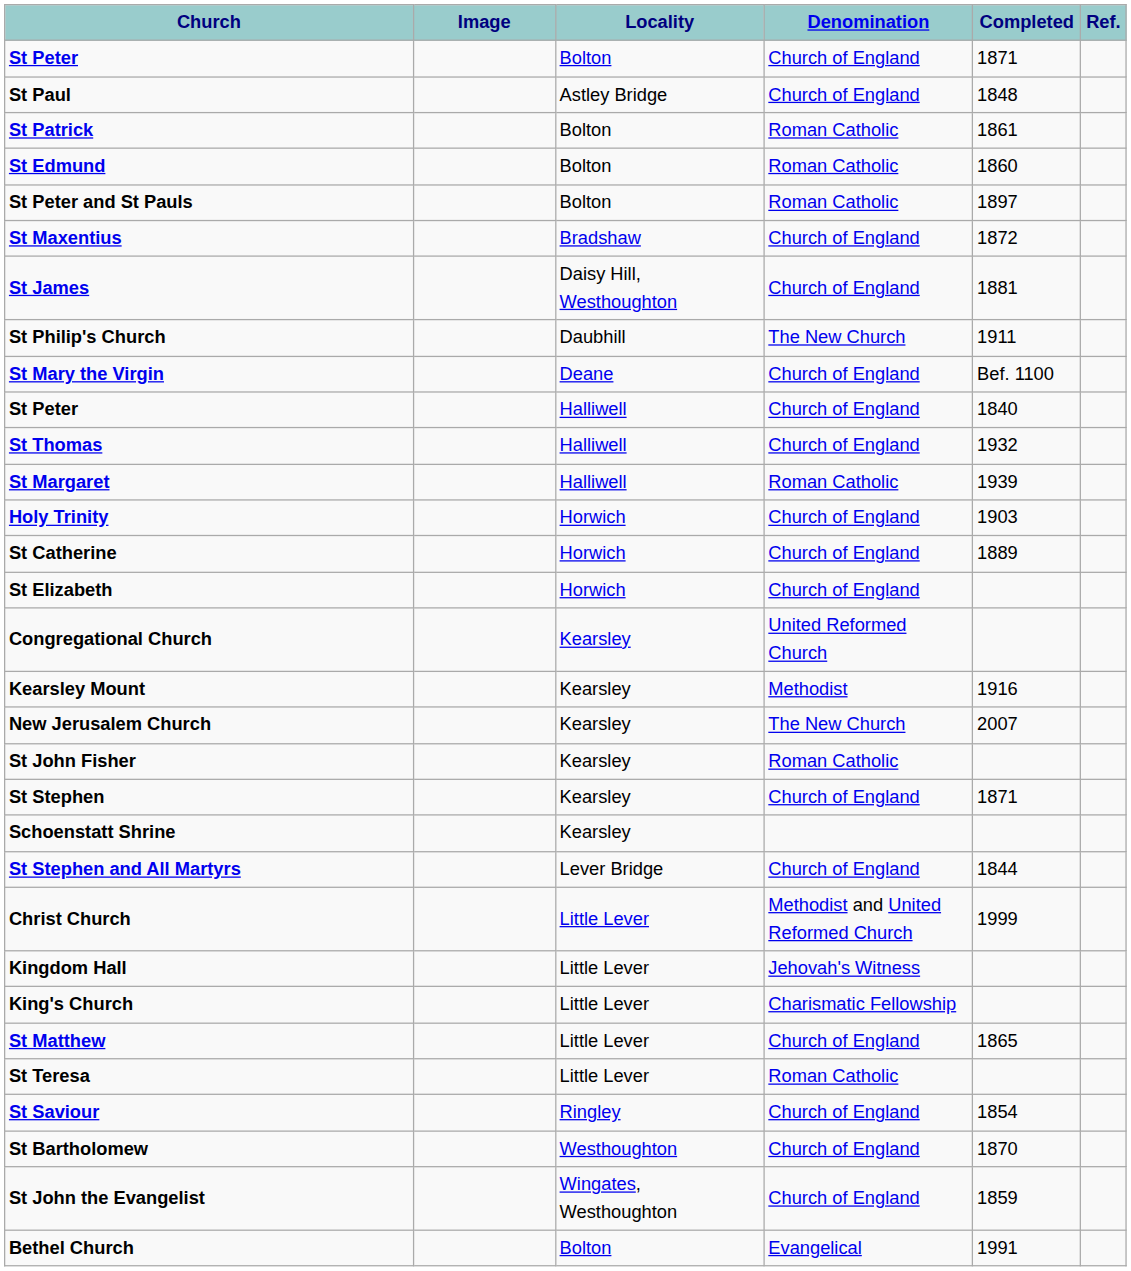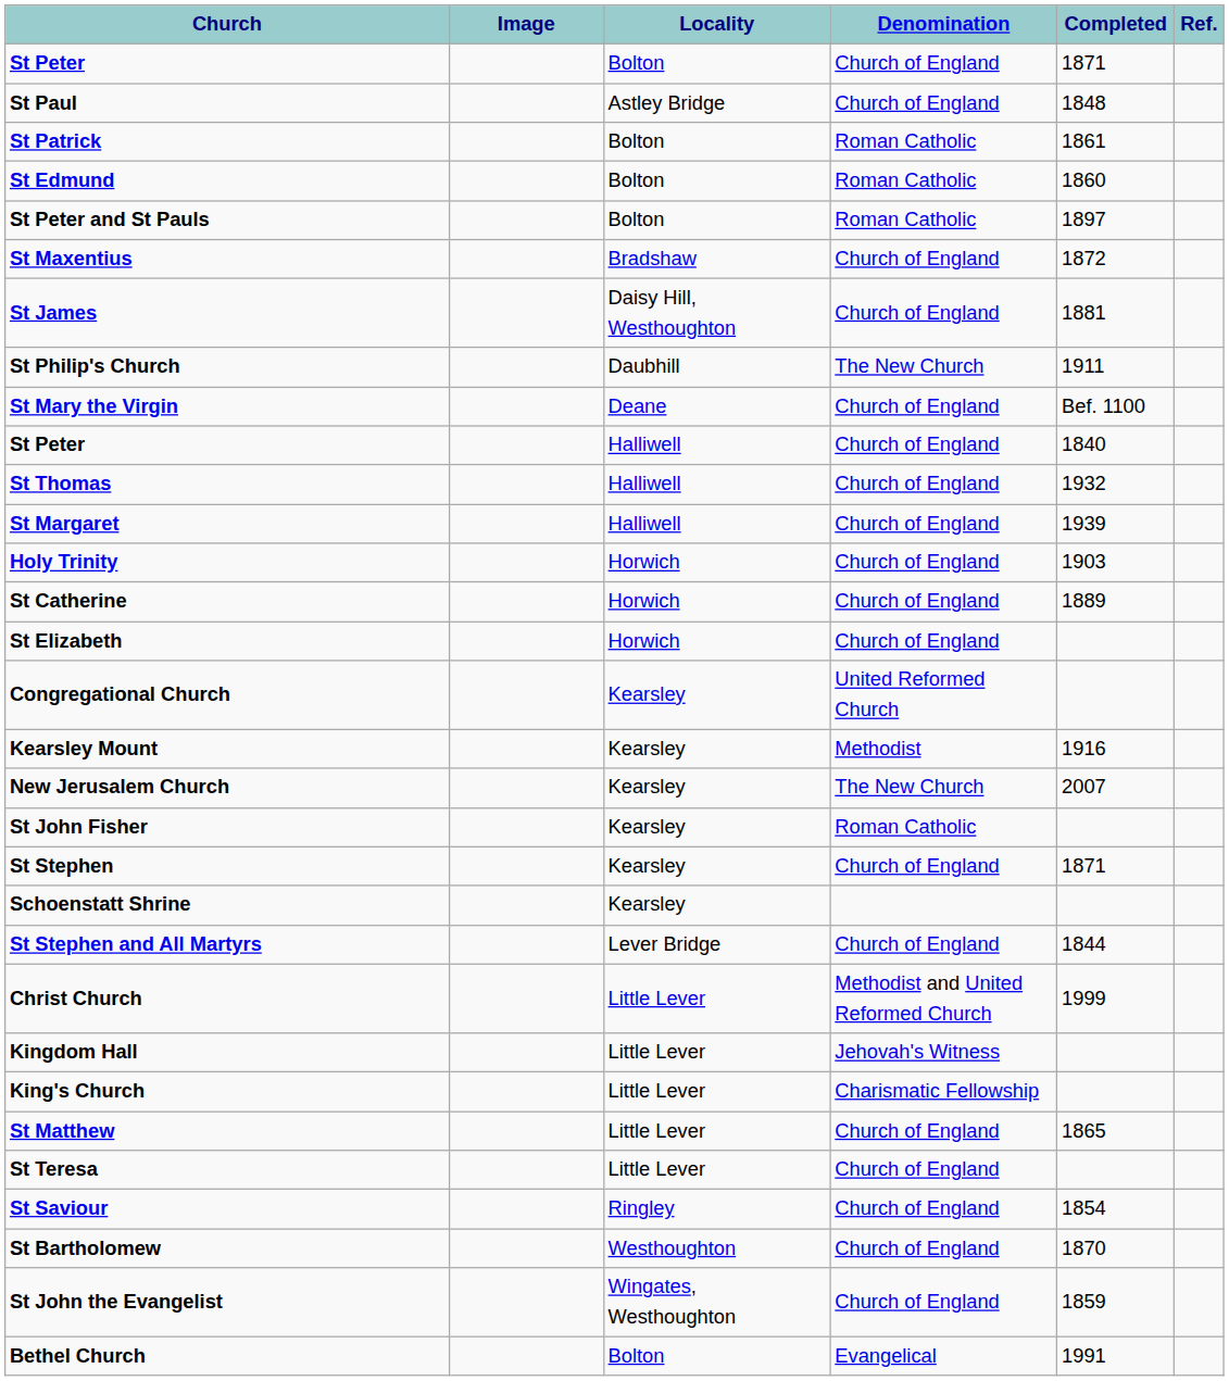St Margaret | Denomination: Roman Catholic -> Church of England
St Teresa | Denomination: Roman Catholic -> Church of England
